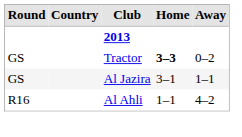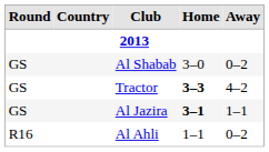+ row: GS | Al Shabab | 3–0 | 0–2
Tractor | Away: 0–2 -> 4–2
Al Jazira | Home: normal -> bold
Al Ahli | Away: 4–2 -> 0–2
